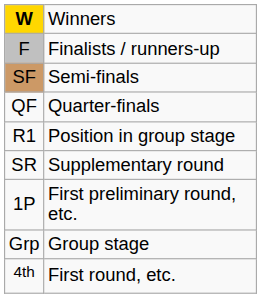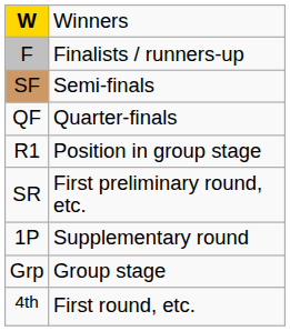SR | column 2: Supplementary round -> First preliminary round, etc.
1P | column 2: First preliminary round, etc. -> Supplementary round
